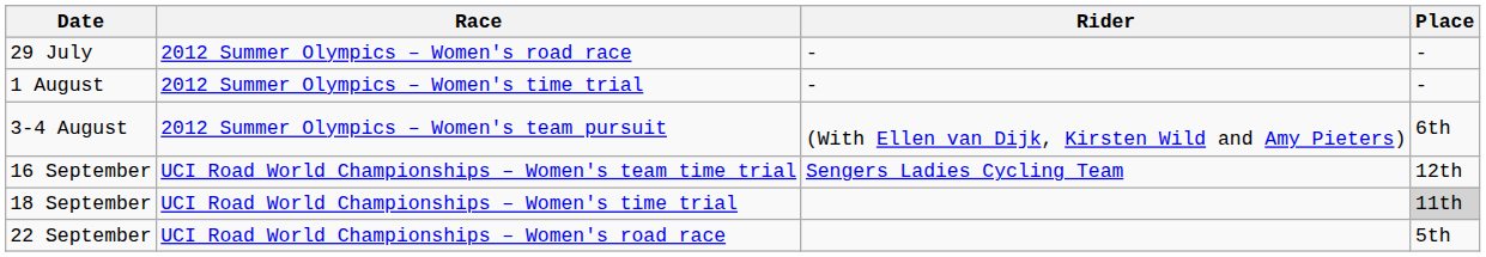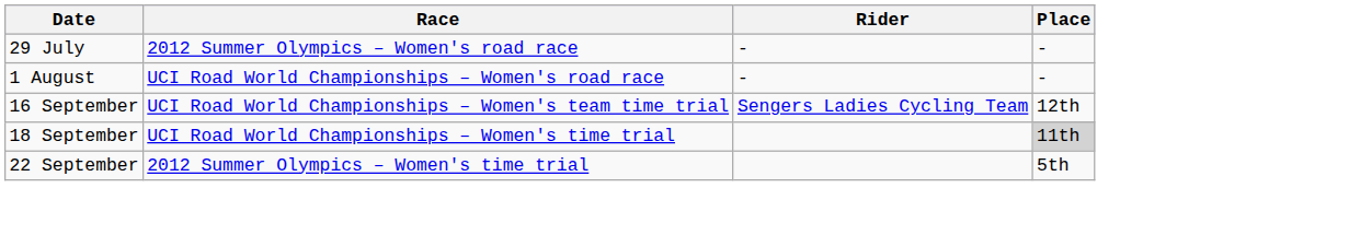1 August | Race: 2012 Summer Olympics – Women's time trial -> UCI Road World Championships – Women's road race
- row: 3-4 August | 2012 Summer Olympics – Women's team pursuit | (With Ellen van Dijk, Kirsten Wild and Amy Pieters) | 6th
22 September | Race: UCI Road World Championships – Women's road race -> 2012 Summer Olympics – Women's time trial
